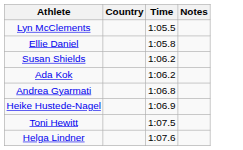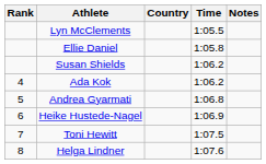+ column: Rank | 4 | 5 | 6 | 7 | 8
